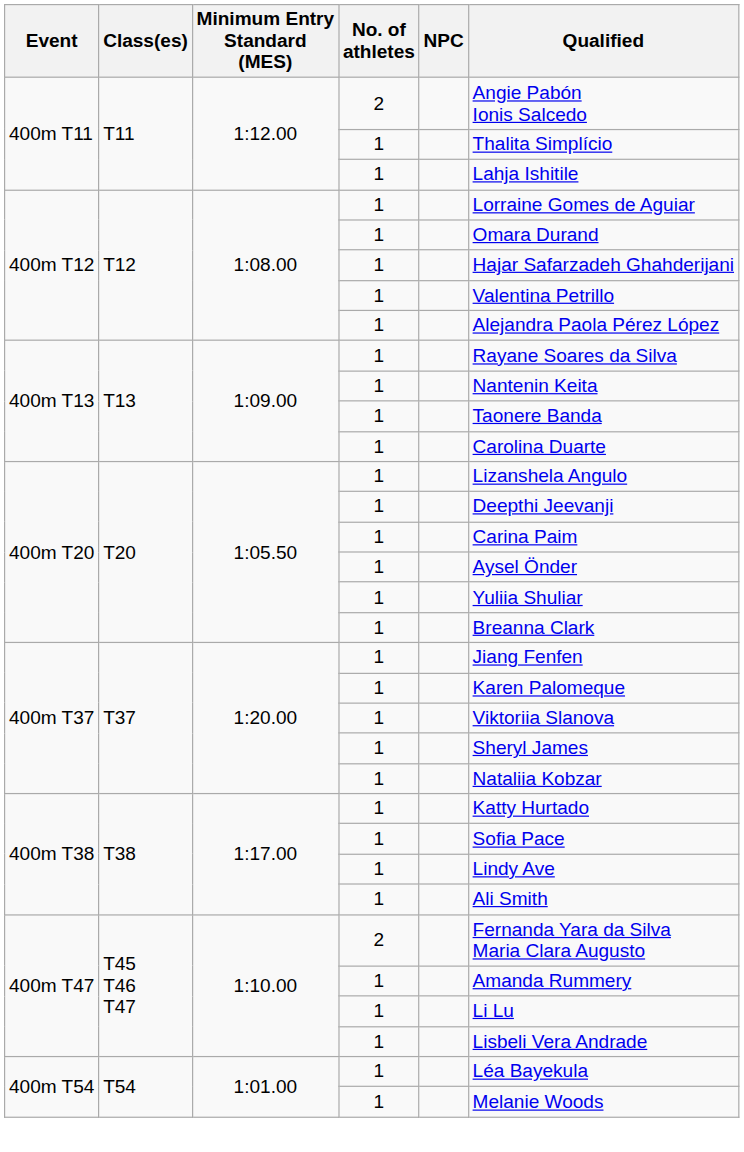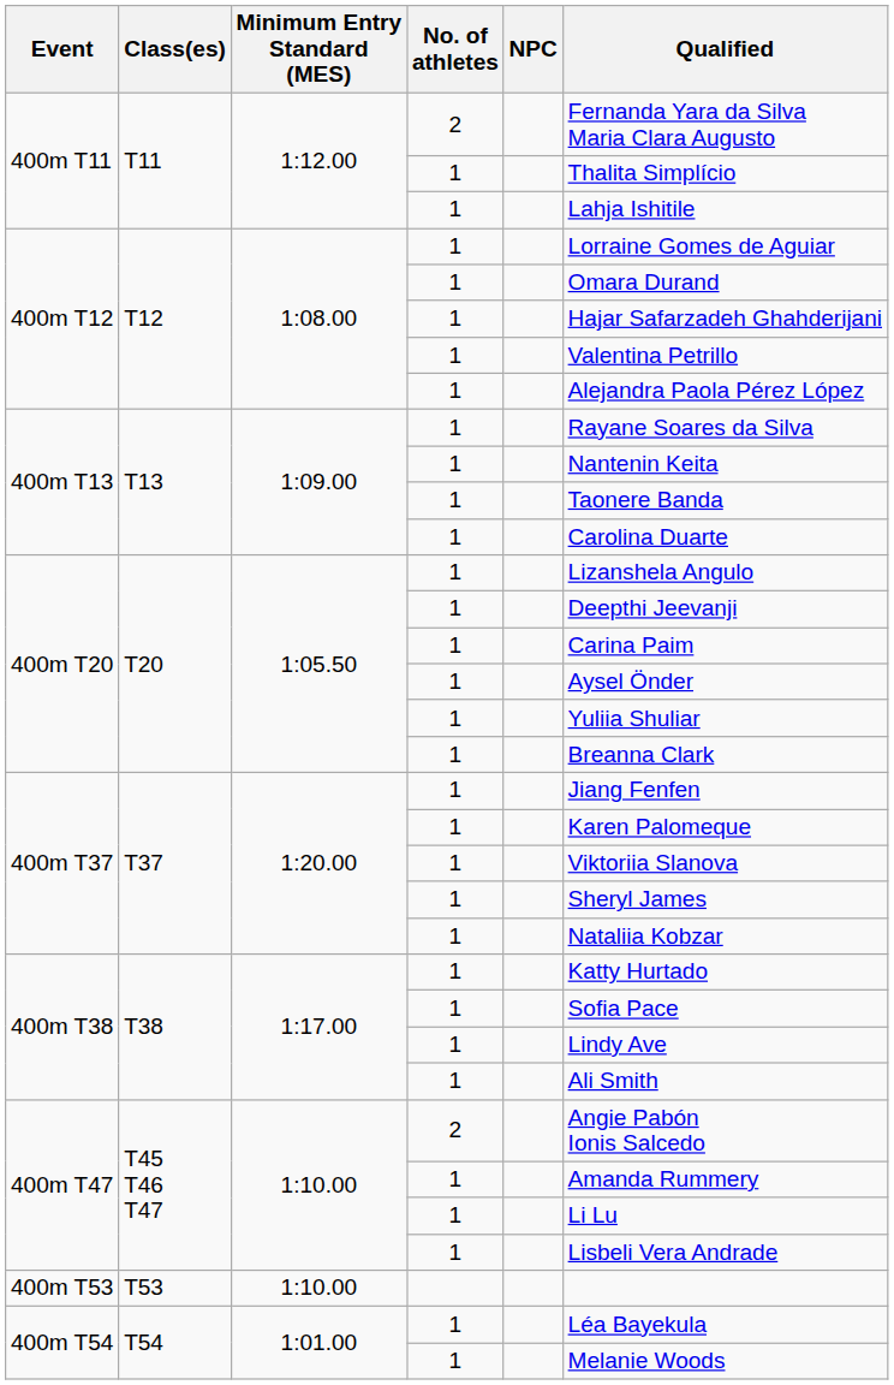400m T11 / 2 | Qualified: Angie Pabón Ionis Salcedo -> Fernanda Yara da Silva Maria Clara Augusto
400m T47 / 2 | Qualified: Fernanda Yara da Silva Maria Clara Augusto -> Angie Pabón Ionis Salcedo
+ row: 400m T53 | T53 | 1:10.00
